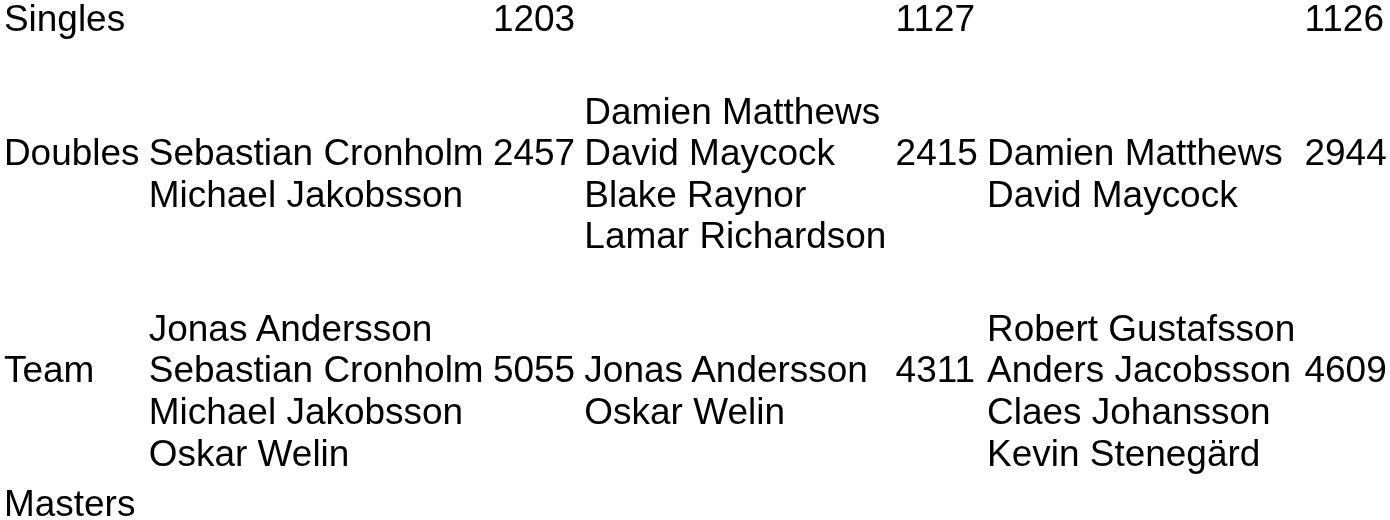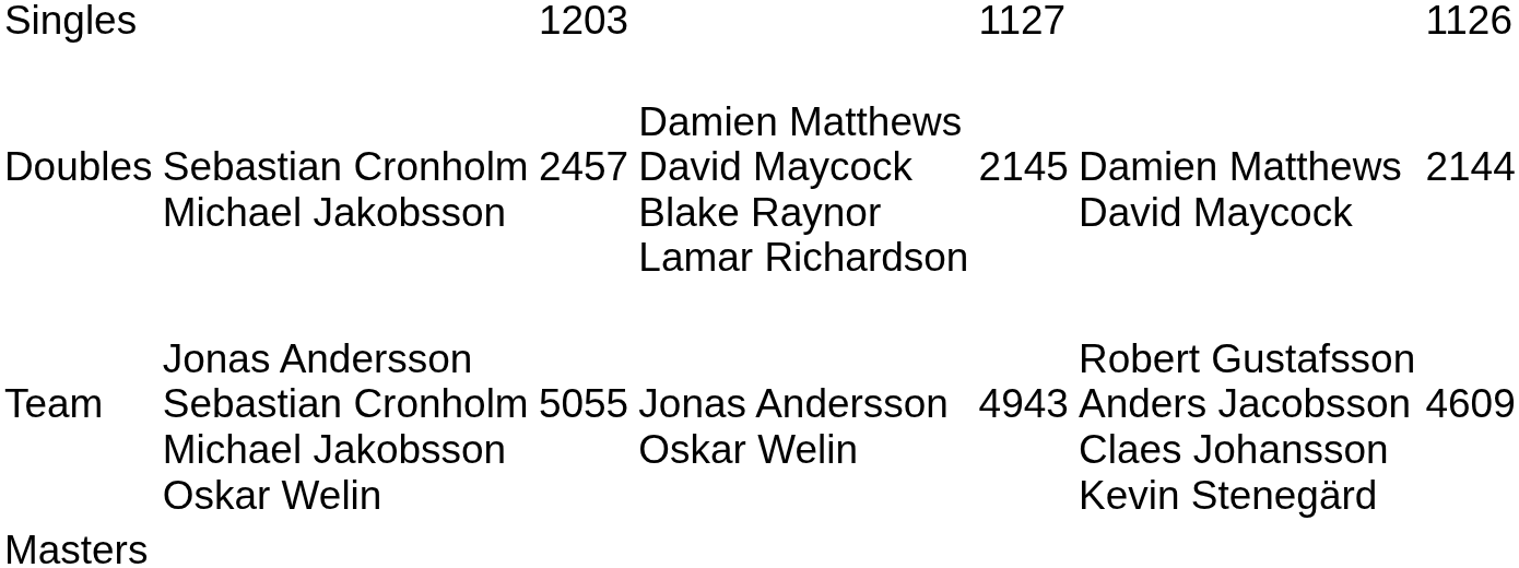Doubles | column 5: 2415 -> 2145
Doubles | column 7: 2944 -> 2144
Team | column 5: 4311 -> 4943
